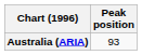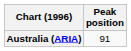Australia (ARIA) | Peak position: 93 -> 91
